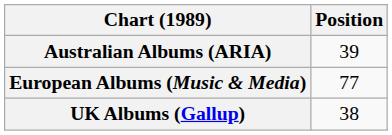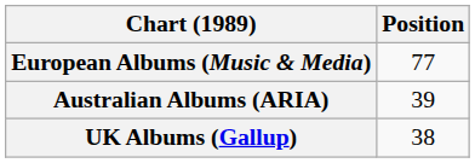rows swapped: Australian Albums (ARIA) <-> European Albums (Music & Media)
